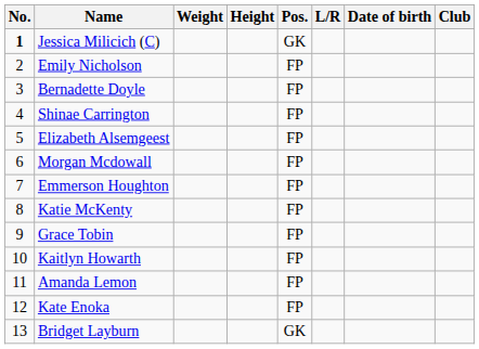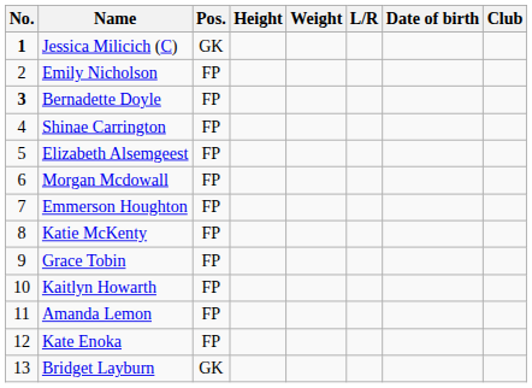columns swapped: Pos. <-> Weight
Bernadette Doyle | No.: normal -> bold
